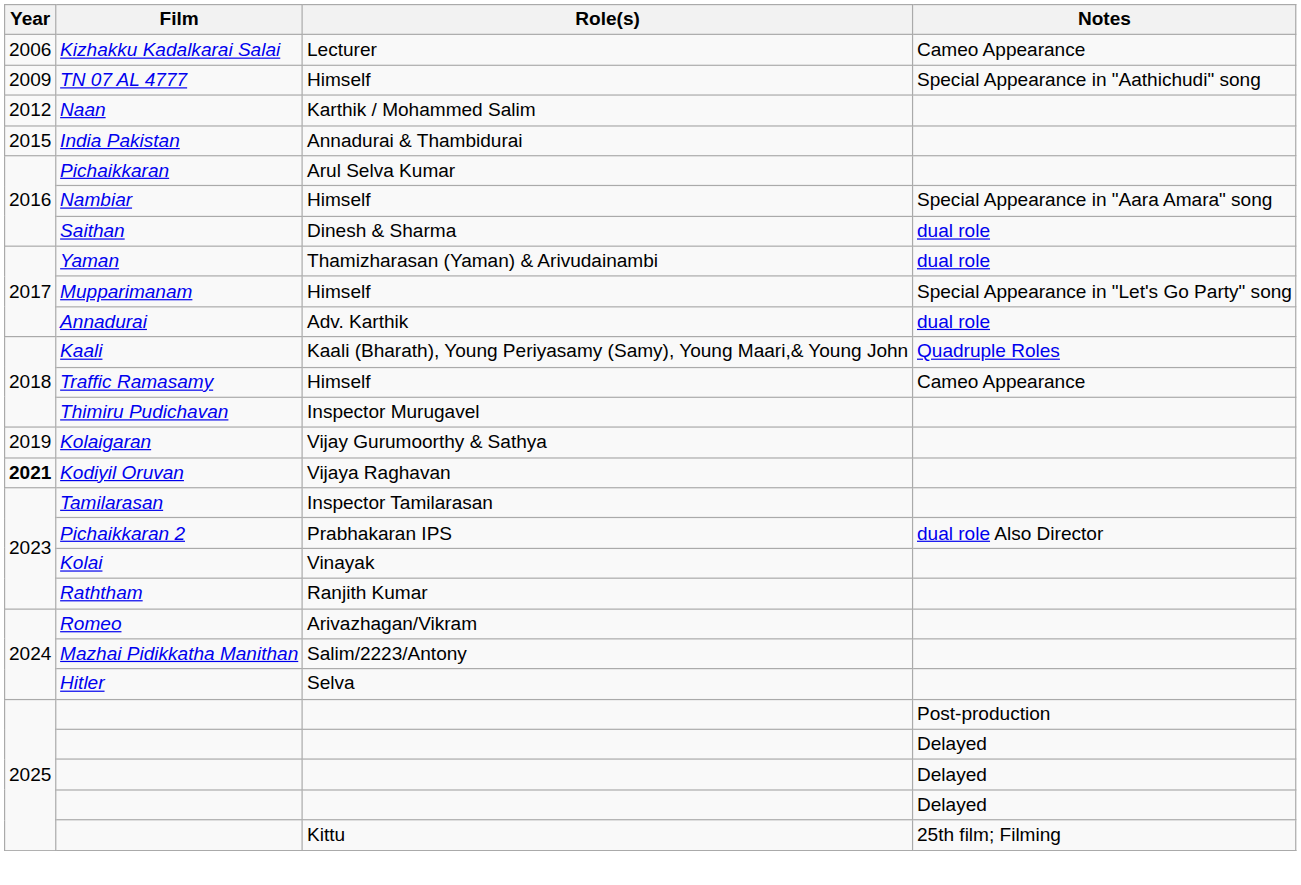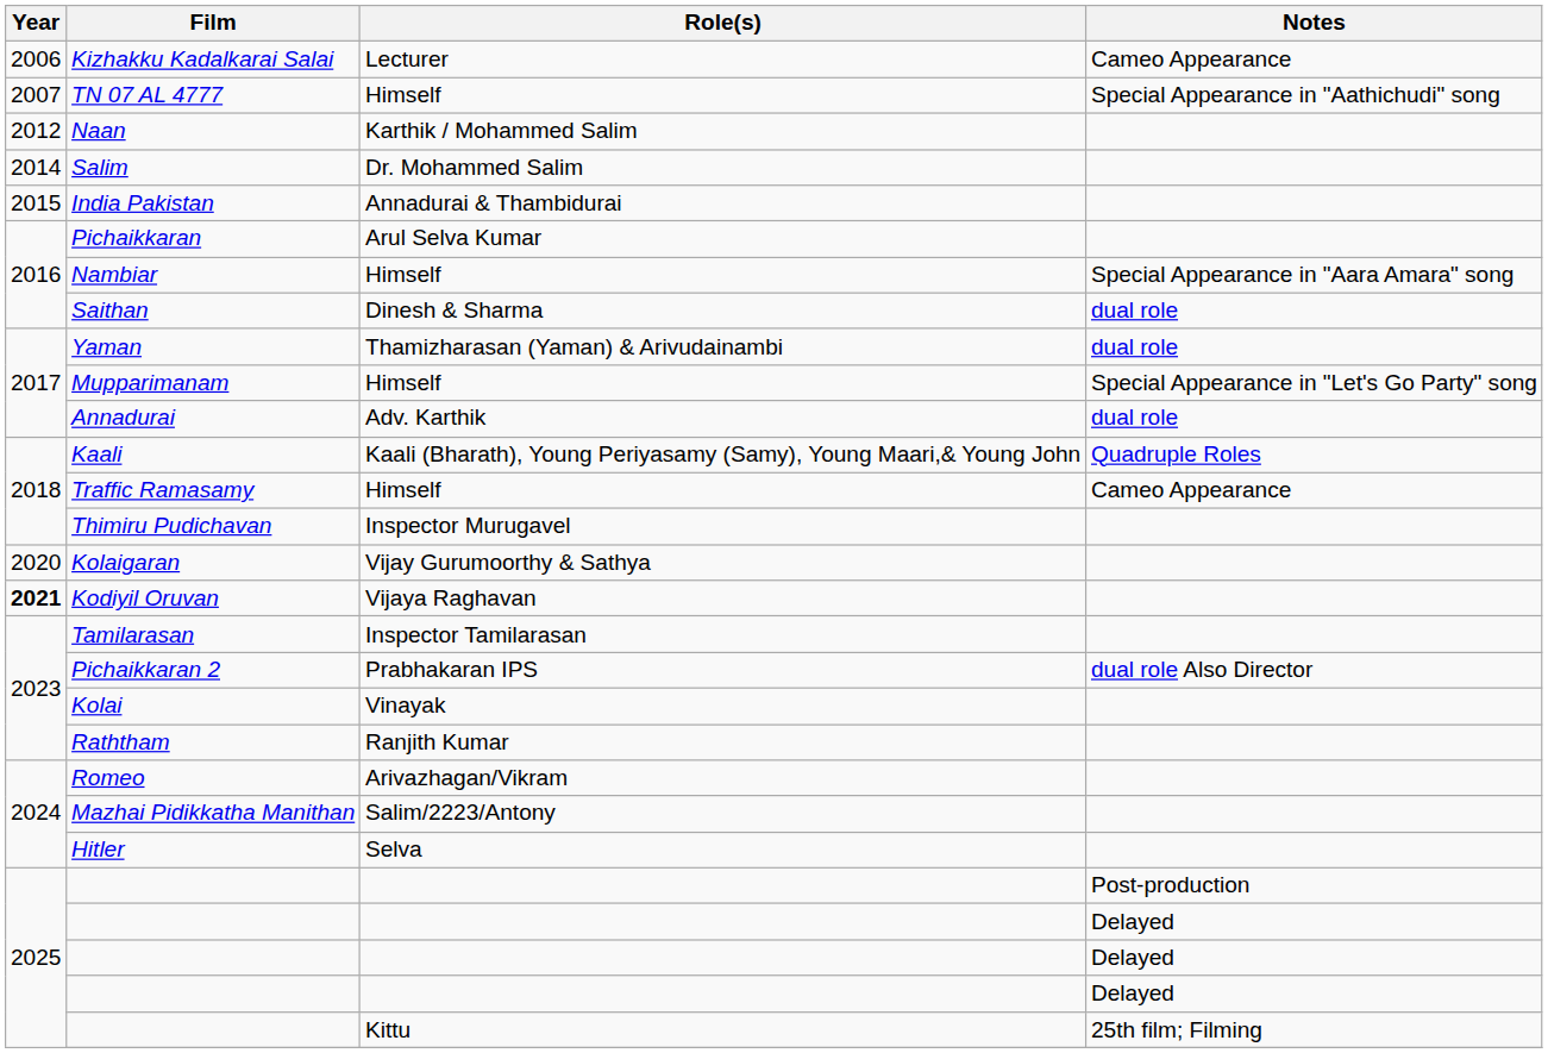TN 07 AL 4777 | Year: 2009 -> 2007
+ row: 2014 | Salim | Dr. Mohammed Salim
Kolaigaran | Year: 2019 -> 2020
